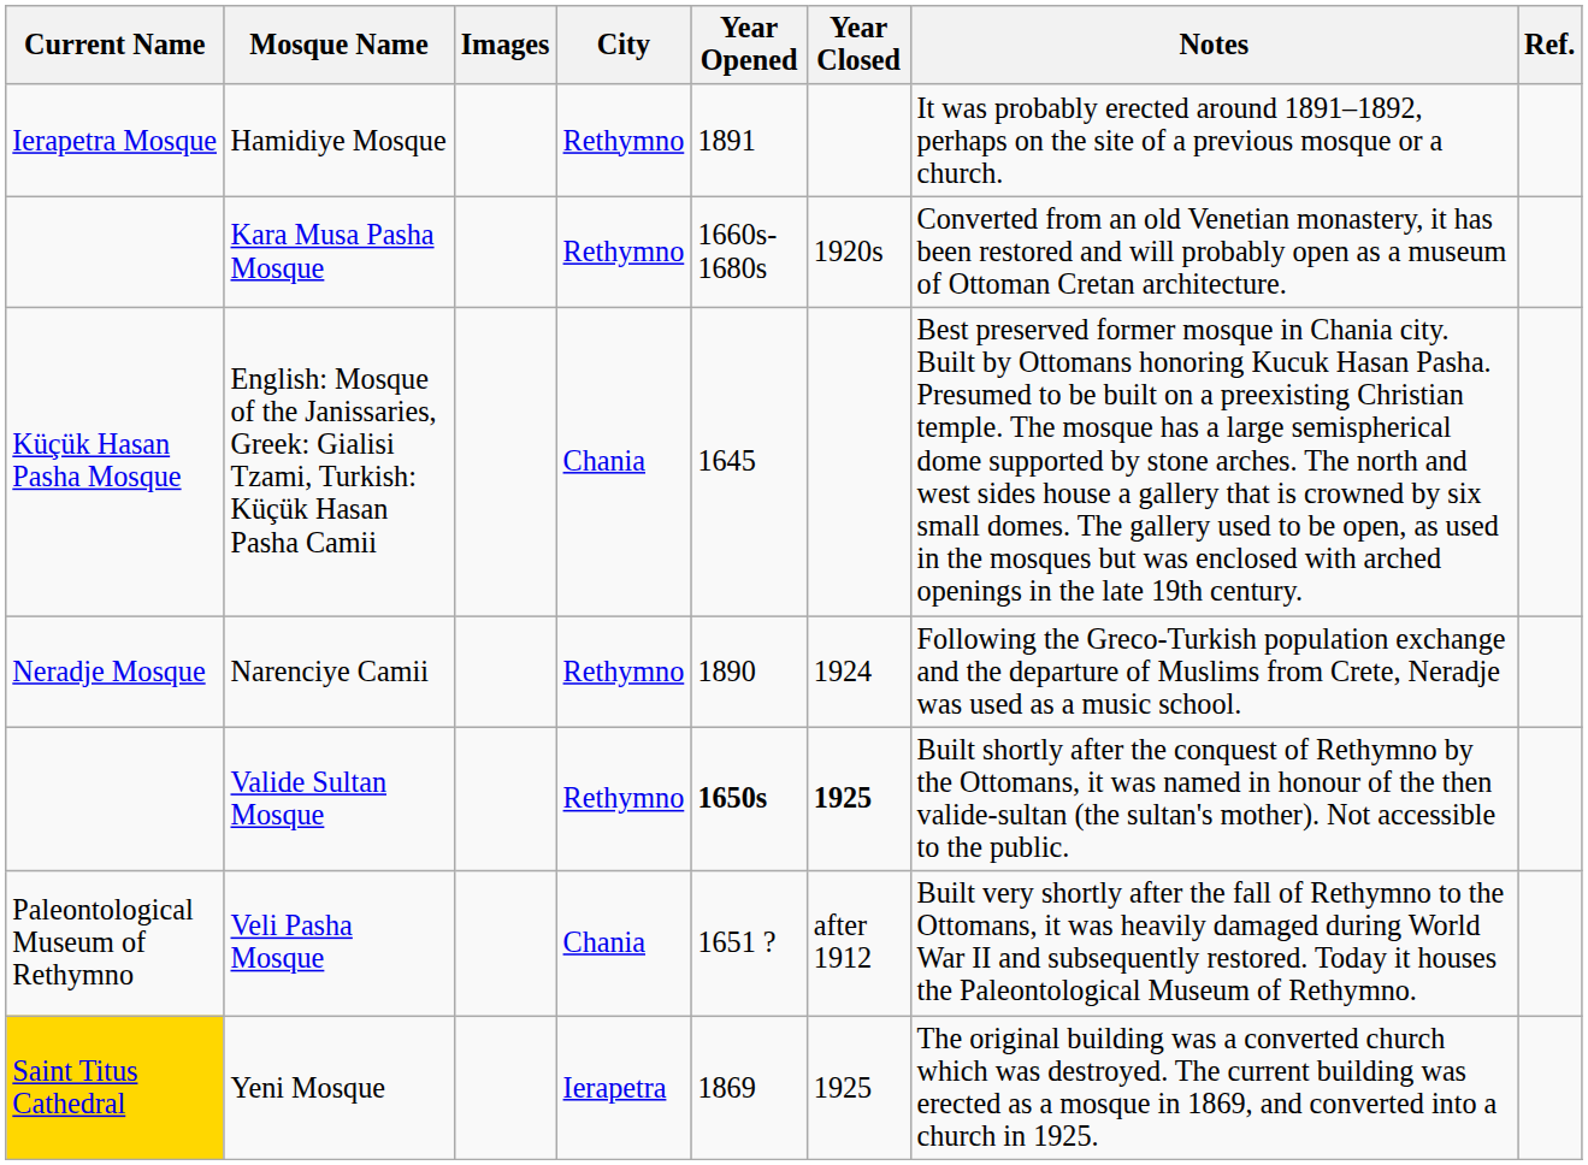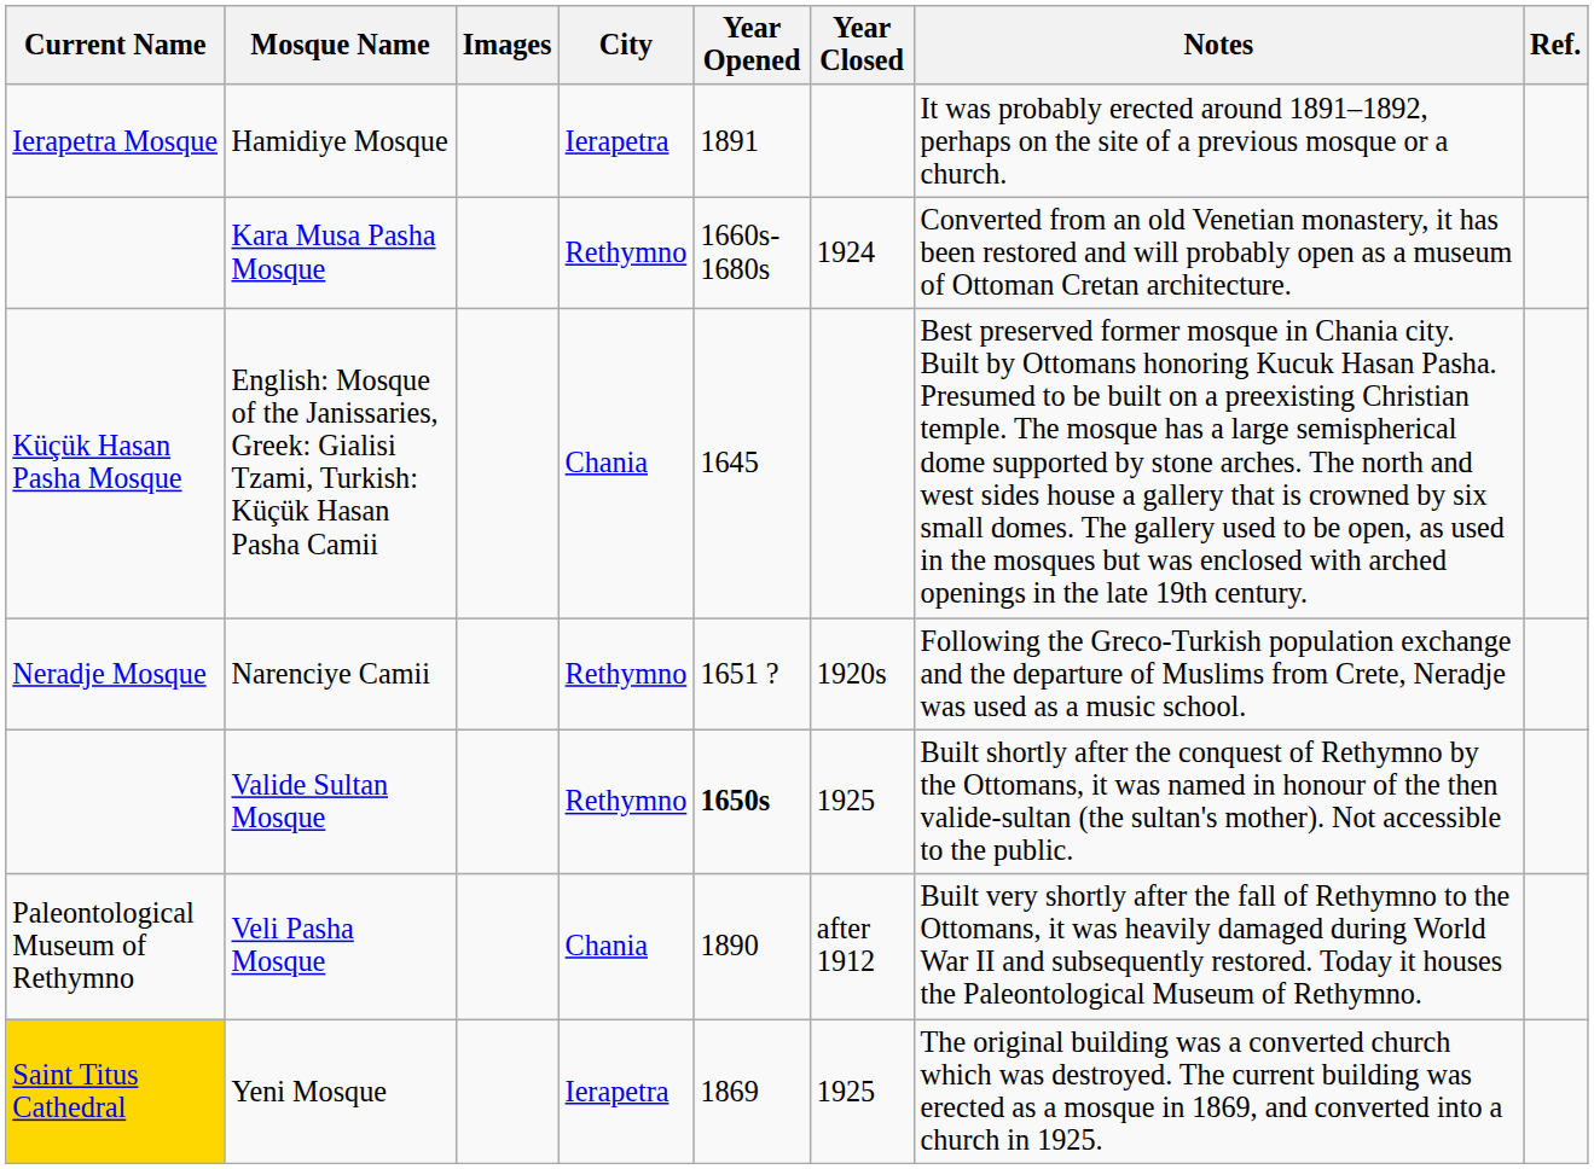Hamidiye Mosque | City: Rethymno -> Ierapetra
Kara Musa Pasha Mosque | Year Closed: 1920s -> 1924
Narenciye Camii | Year Opened: 1890 -> 1651 ?
Narenciye Camii | Year Closed: 1924 -> 1920s
Valide Sultan Mosque | Year Closed: bold -> normal
Veli Pasha Mosque | Year Opened: 1651 ? -> 1890
